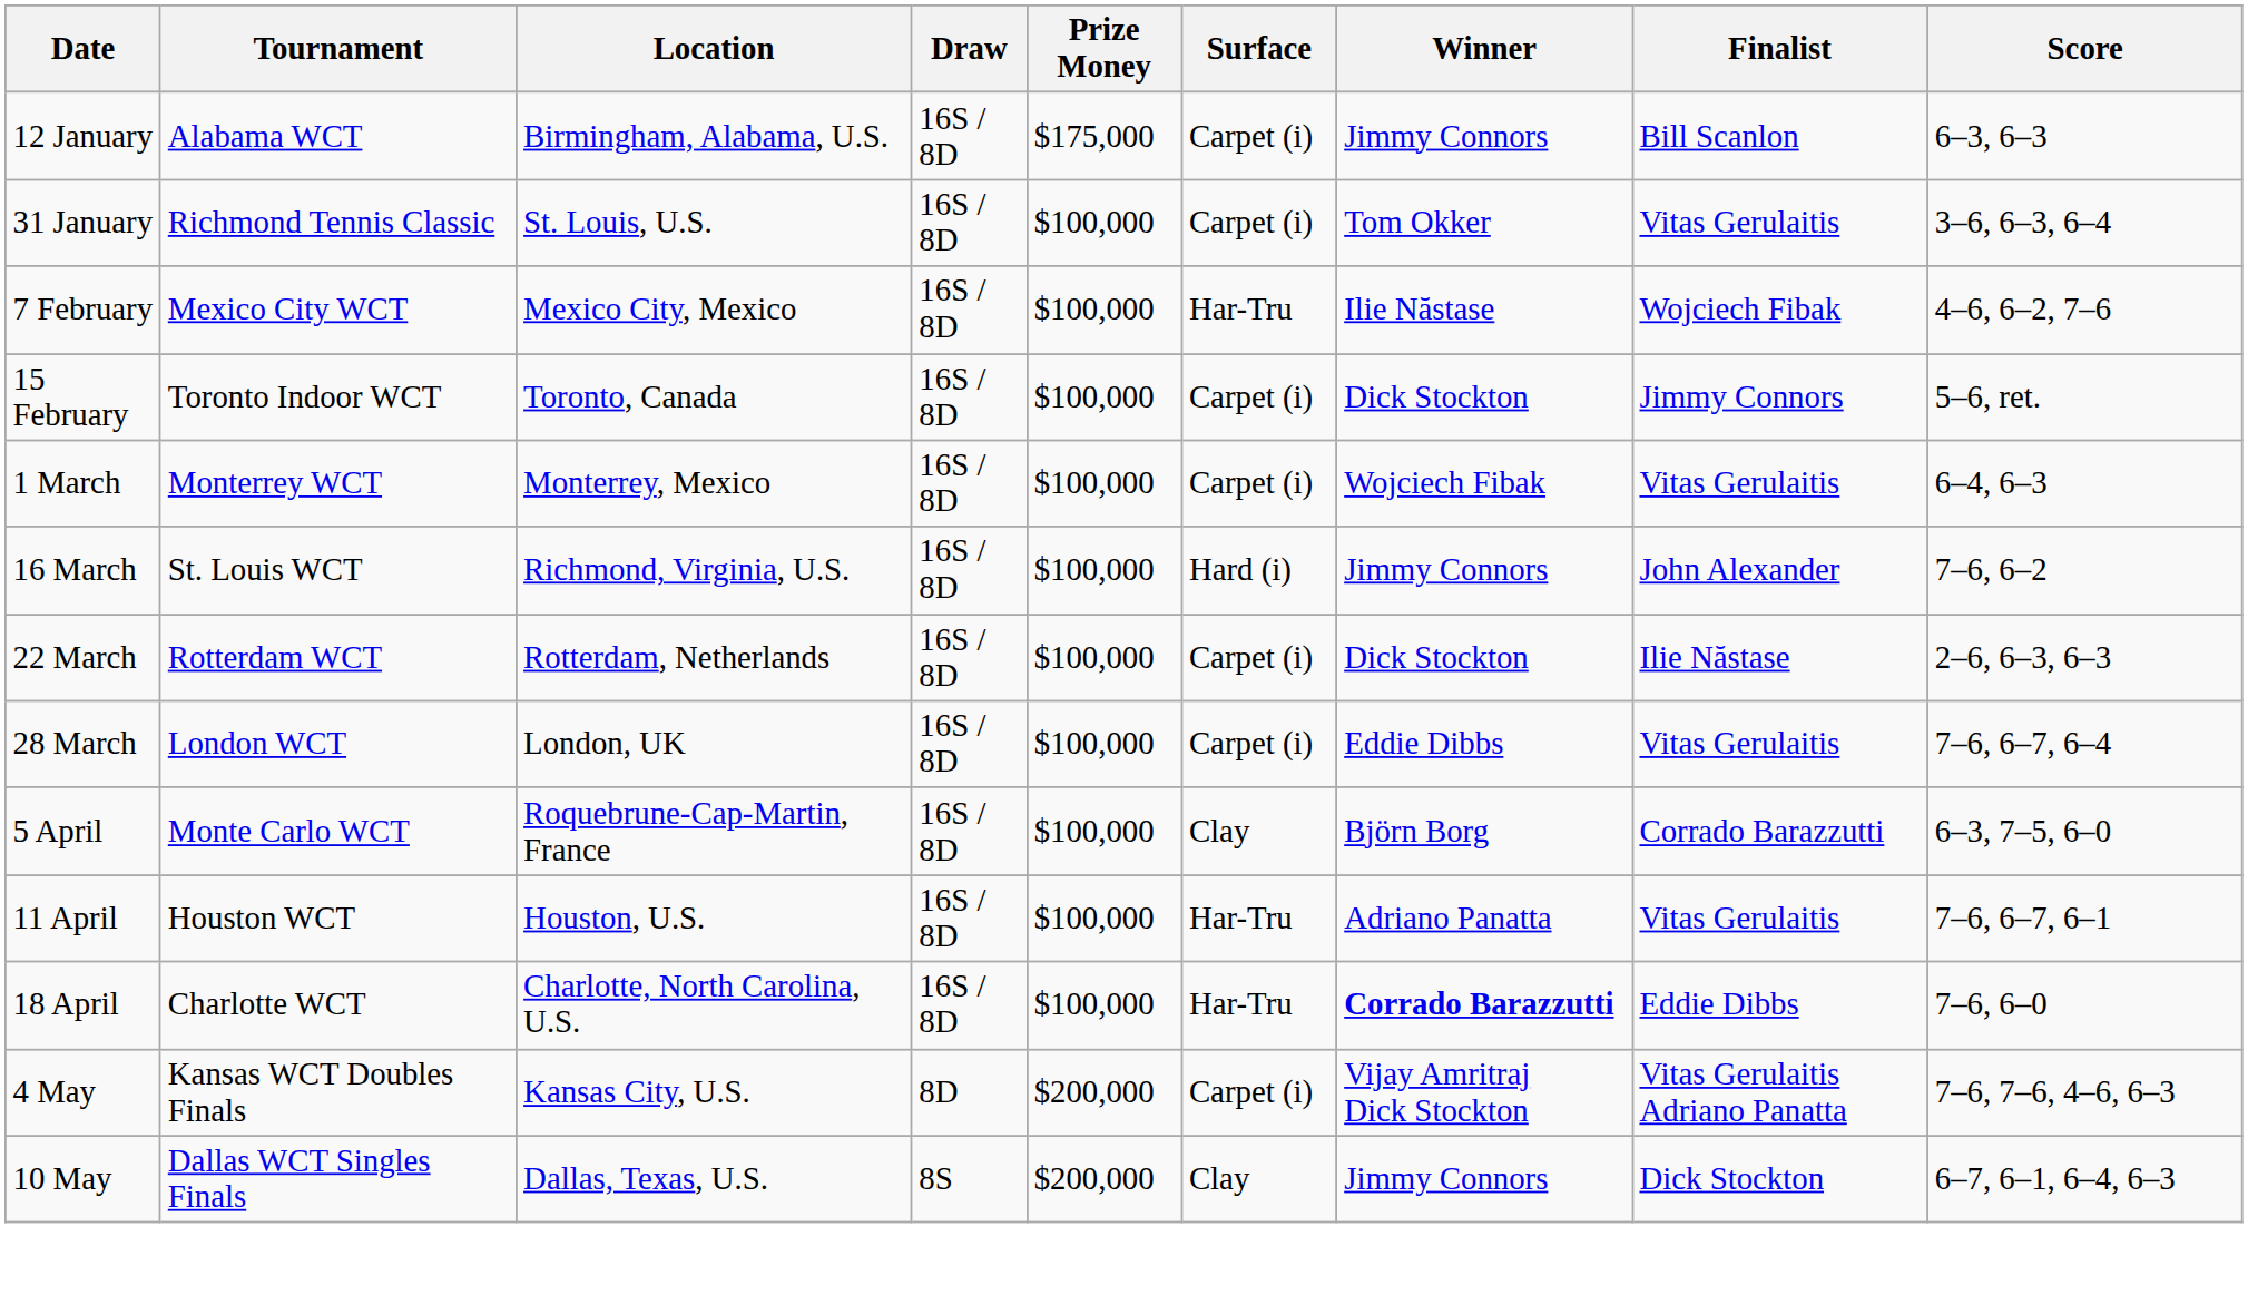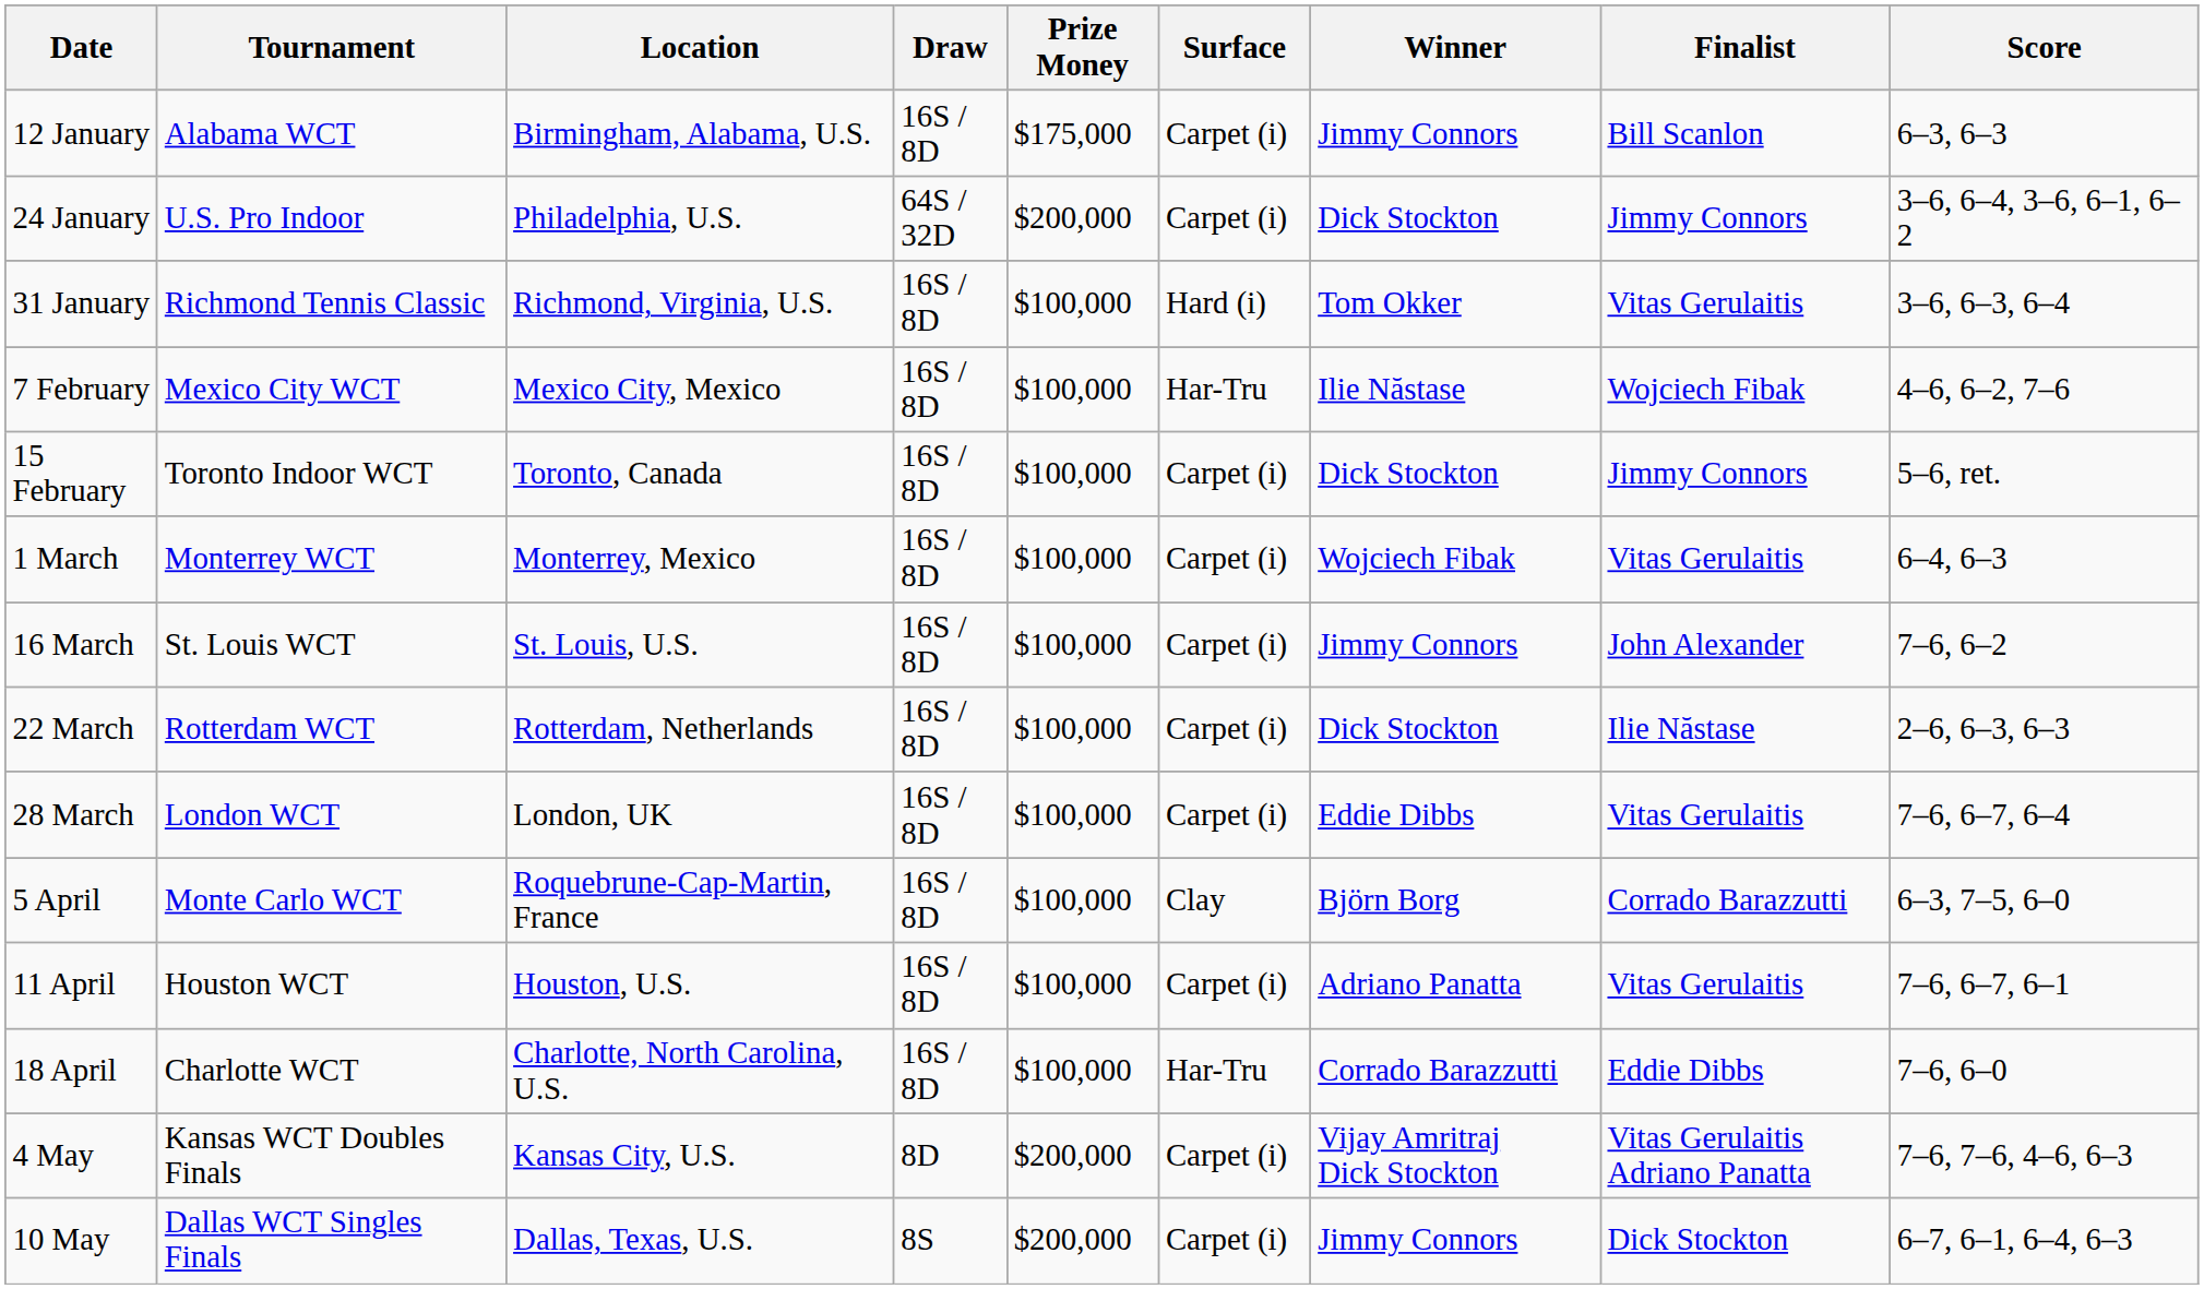+ row: 24 January | U.S. Pro Indoor | Philadelphia, U.S. | 64S / 32D | $200,000 | Carpet (i) | Dick Stockton | Jimmy Connors | 3–6, 6–4, 3–6, 6–1, 6–2
31 January | Location: St. Louis, U.S. -> Richmond, Virginia, U.S.
31 January | Surface: Carpet (i) -> Hard (i)
16 March | Location: Richmond, Virginia, U.S. -> St. Louis, U.S.
16 March | Surface: Hard (i) -> Carpet (i)
11 April | Surface: Har-Tru -> Carpet (i)
18 April | Winner: bold -> normal
10 May | Surface: Clay -> Carpet (i)
